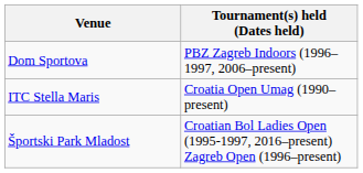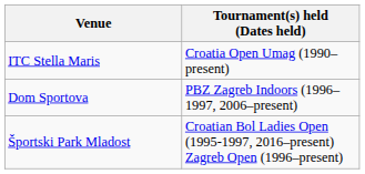rows swapped: Dom Sportova <-> ITC Stella Maris
